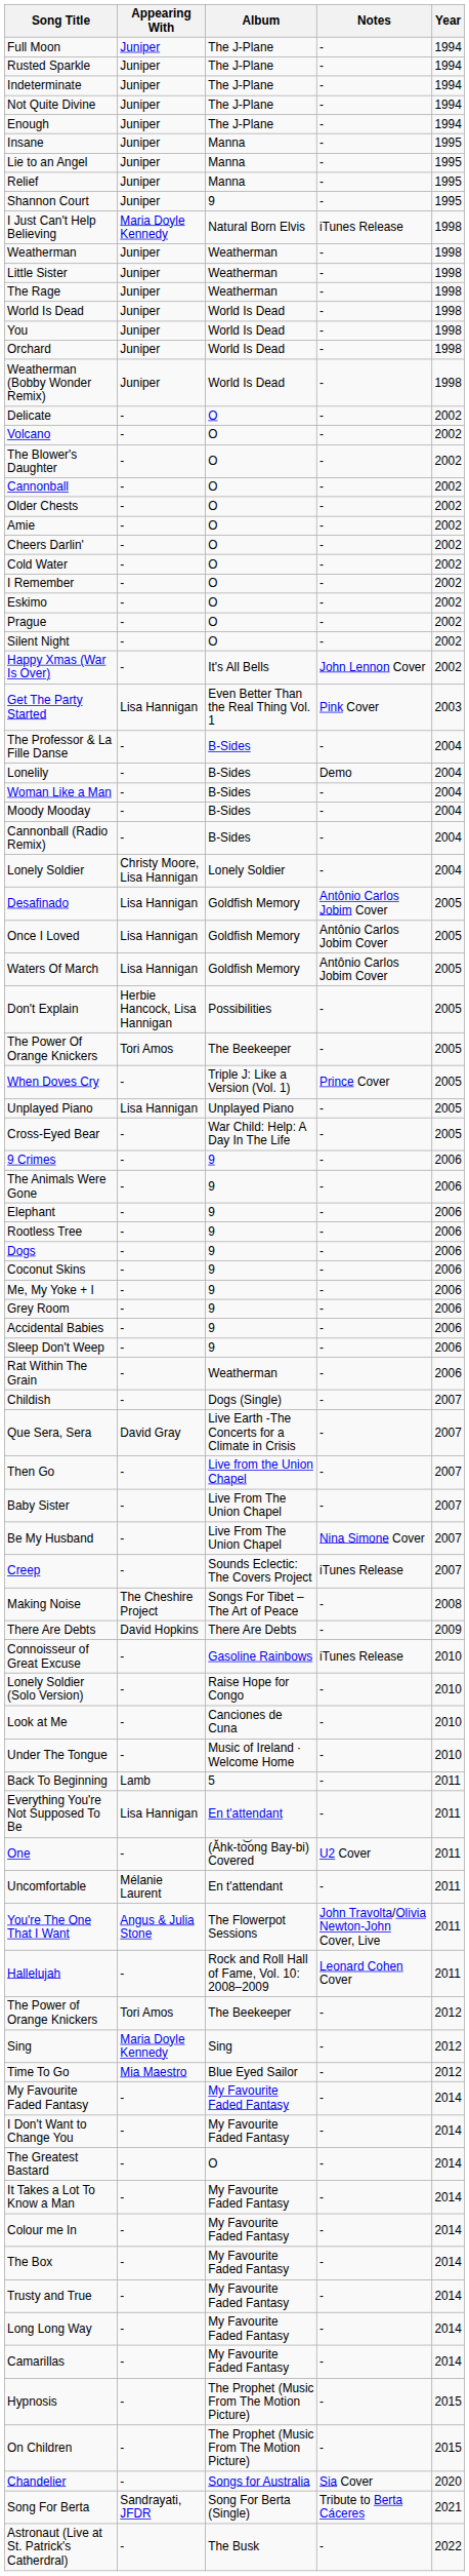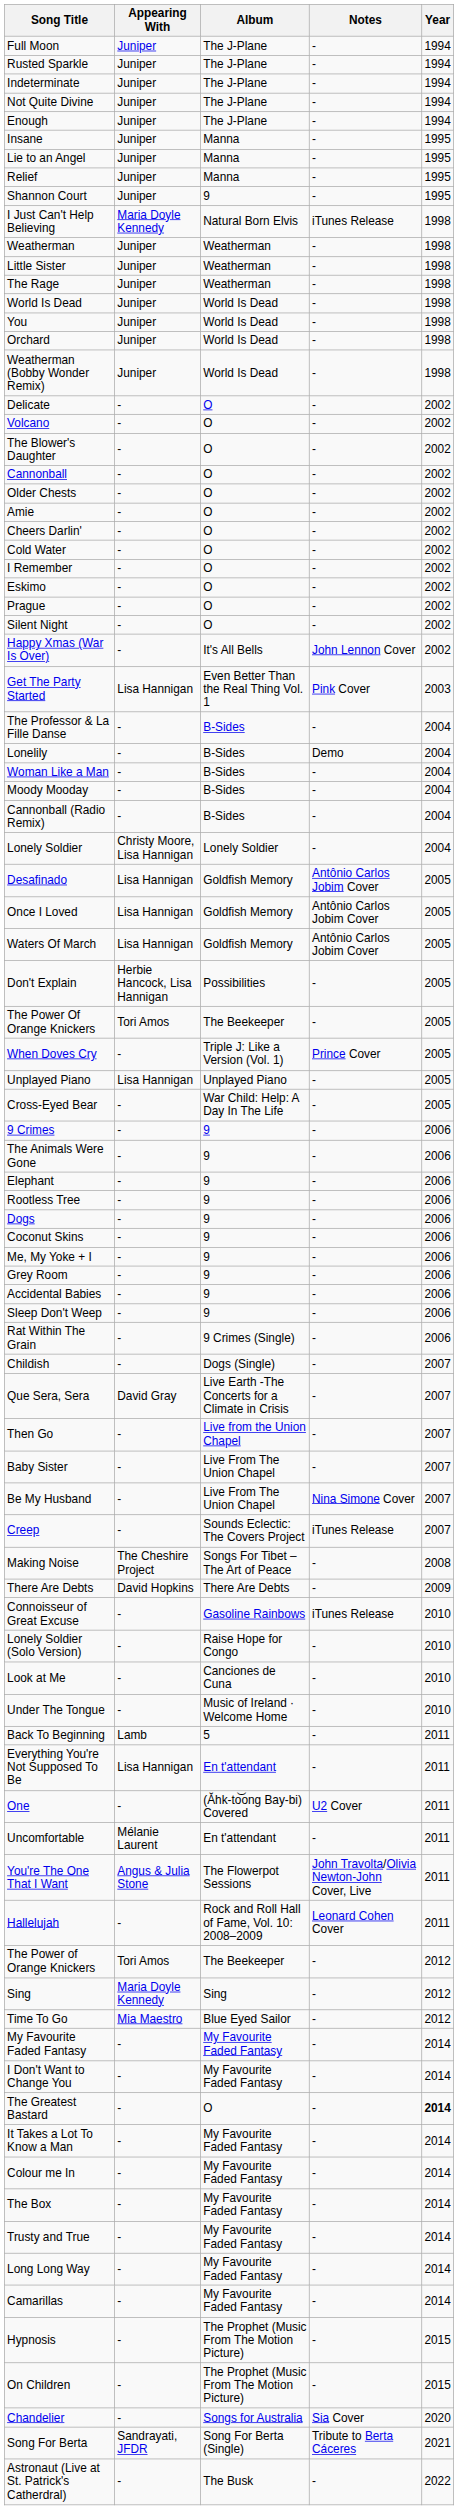Rat Within The Grain | Album: Weatherman -> 9 Crimes (Single)
The Greatest Bastard | Year: normal -> bold
